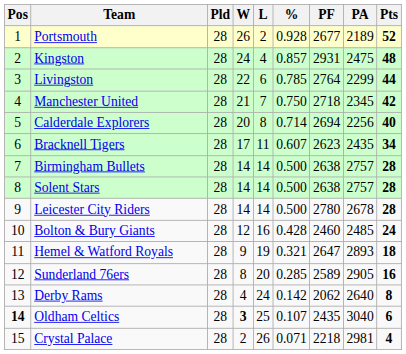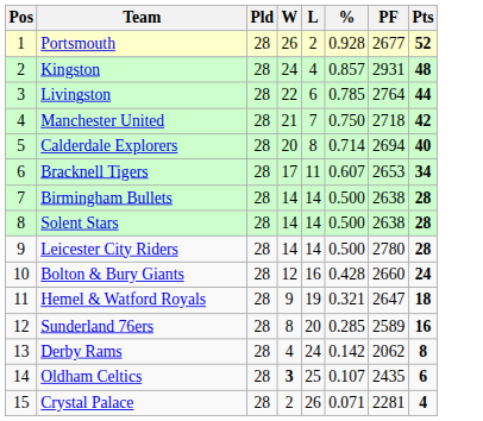- column: PA | 2189 | 2475 | 2299 | 2345 | 2256 | 2435 | 2757 | 2757 | 2678 | 2485 | 2893 | 2905 | 2640 | 3040 | 2981
Bracknell Tigers | PF: 2623 -> 2653
Bolton & Bury Giants | PF: 2460 -> 2660
Oldham Celtics | Pos: bold -> normal
Crystal Palace | PF: 2218 -> 2281
